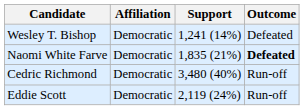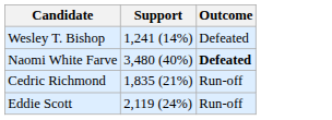- column: Affiliation | Democratic | Democratic | Democratic | Democratic
Naomi White Farve | Support: 1,835 (21%) -> 3,480 (40%)
Cedric Richmond | Support: 3,480 (40%) -> 1,835 (21%)
